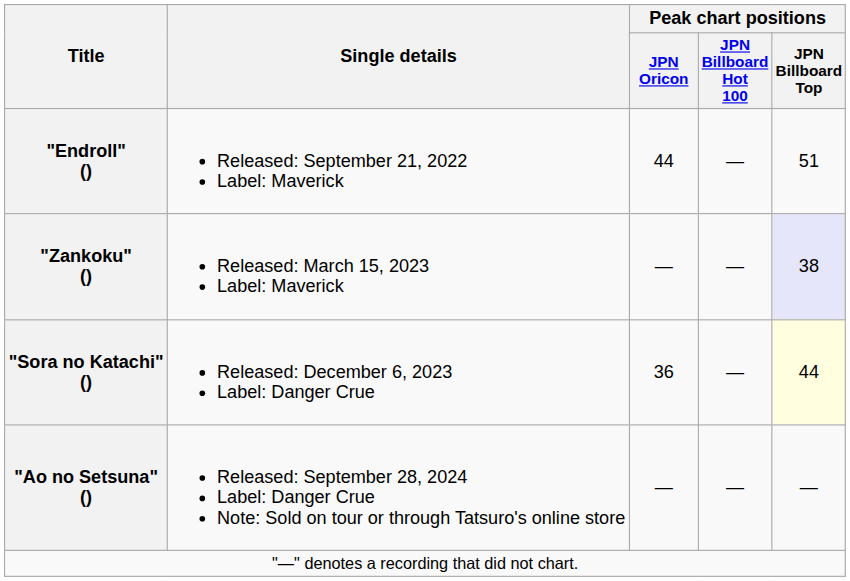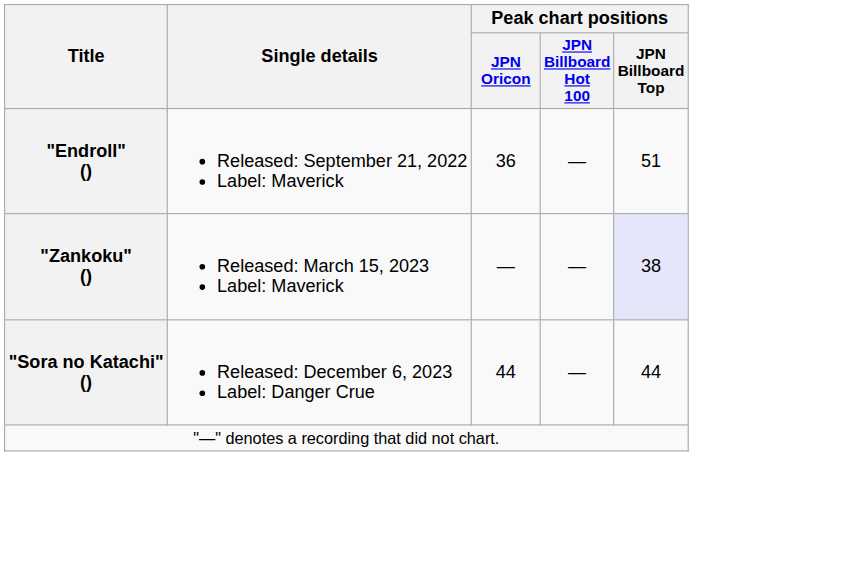"Endroll" () | Peak chart positions / JPN Oricon: 44 -> 36
"Sora no Katachi" () | Peak chart positions / JPN Oricon: 36 -> 44
"Sora no Katachi" () | Peak chart positions / JPN Billboard Top: lightyellow background -> no background
- row: "Ao no Setsuna" () | Released: September 28, 2024 Label: Danger Crue Note: Sold on tour or through Tatsuro's online store | — | — | —
